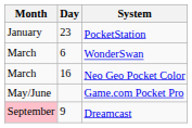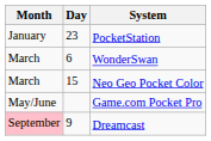Neo Geo Pocket Color | Day: 16 -> 15
